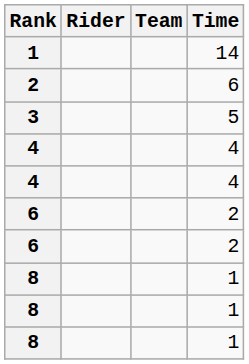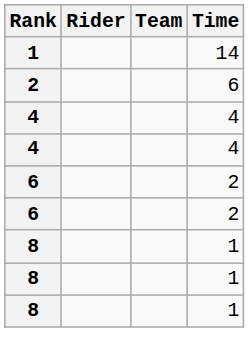- row: 3 | 5
